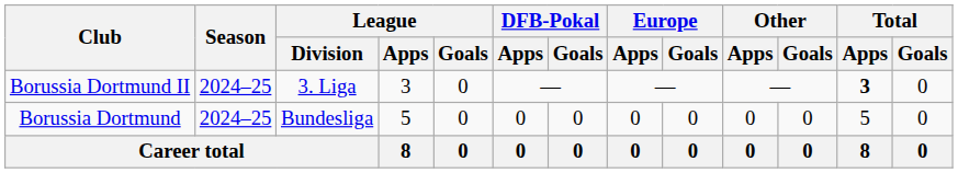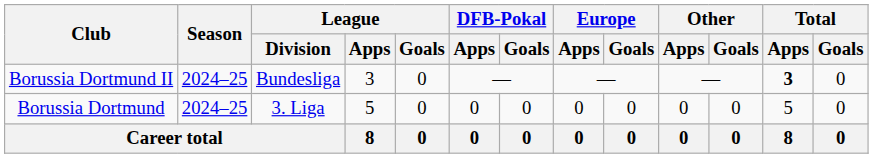Borussia Dortmund II | League / Division: 3. Liga -> Bundesliga
Borussia Dortmund | League / Division: Bundesliga -> 3. Liga
